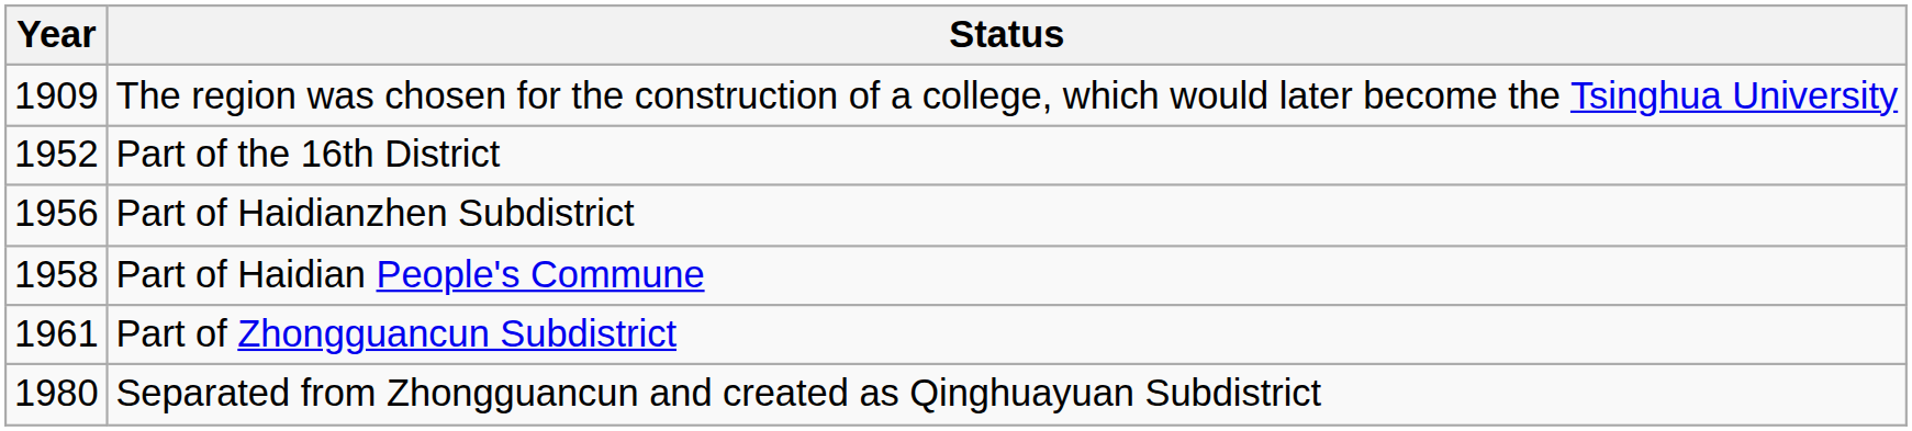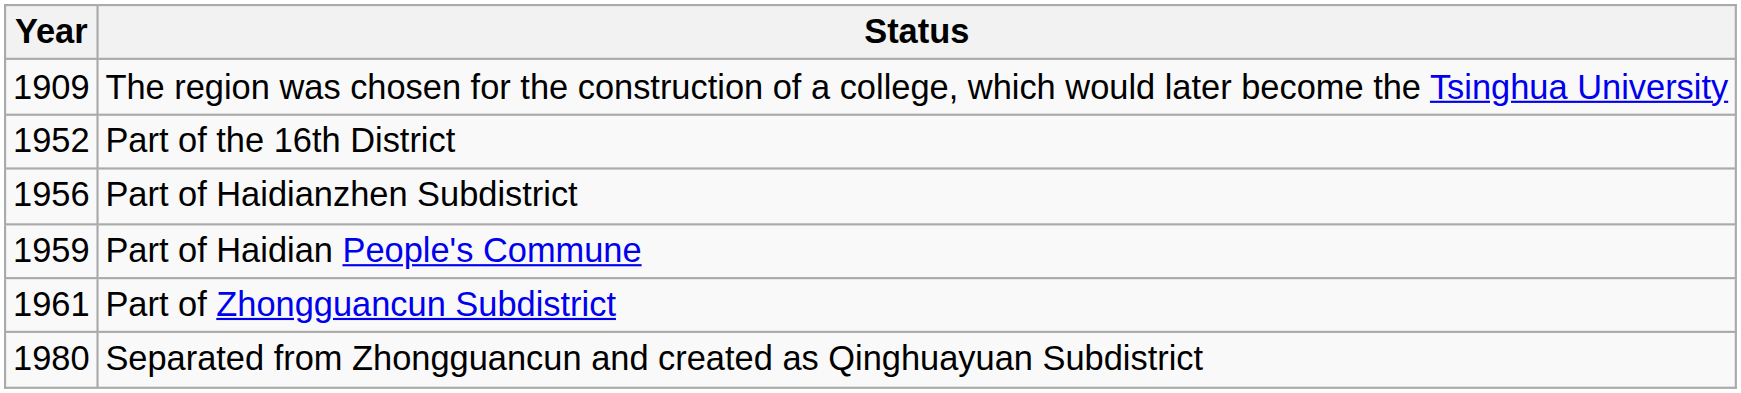Part of Haidian People's Commune | Year: 1958 -> 1959
